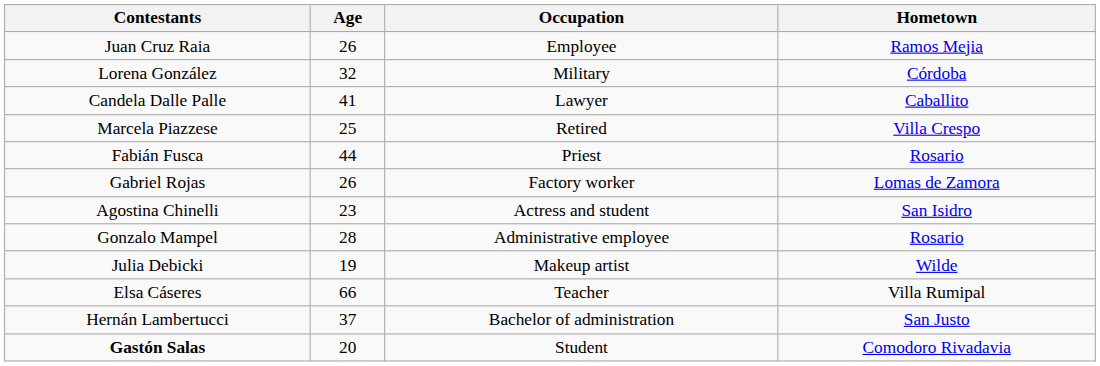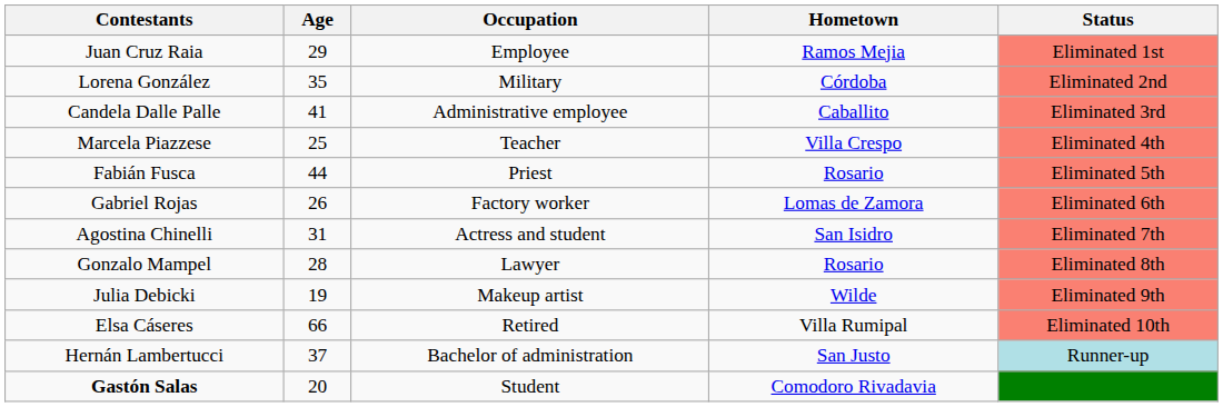+ column: Status | Eliminated 1st | Eliminated 2nd | Eliminated 3rd | Eliminated 4th | Eliminated 5th | Eliminated 6th | Eliminated 7th | Eliminated 8th | Eliminated 9th | Eliminated 10th | Runner-up
Juan Cruz Raia | Age: 26 -> 29
Lorena González | Age: 32 -> 35
Candela Dalle Palle | Occupation: Lawyer -> Administrative employee
Marcela Piazzese | Occupation: Retired -> Teacher
Agostina Chinelli | Age: 23 -> 31
Gonzalo Mampel | Occupation: Administrative employee -> Lawyer
Elsa Cáseres | Occupation: Teacher -> Retired
